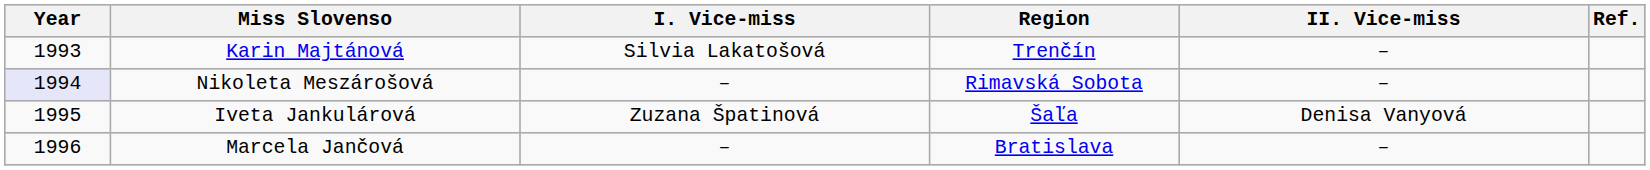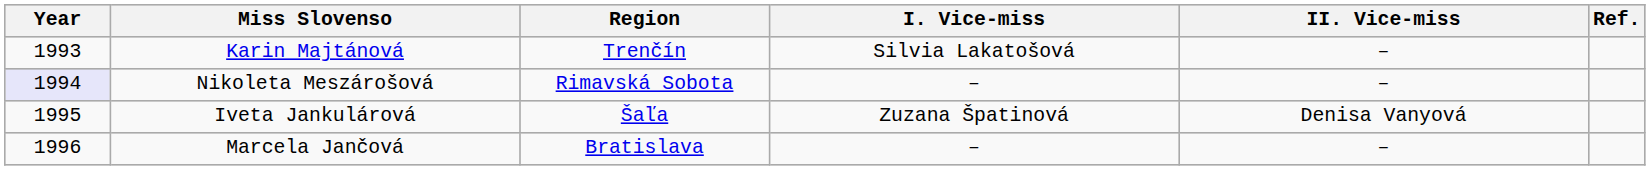columns swapped: Region <-> I. Vice-miss
